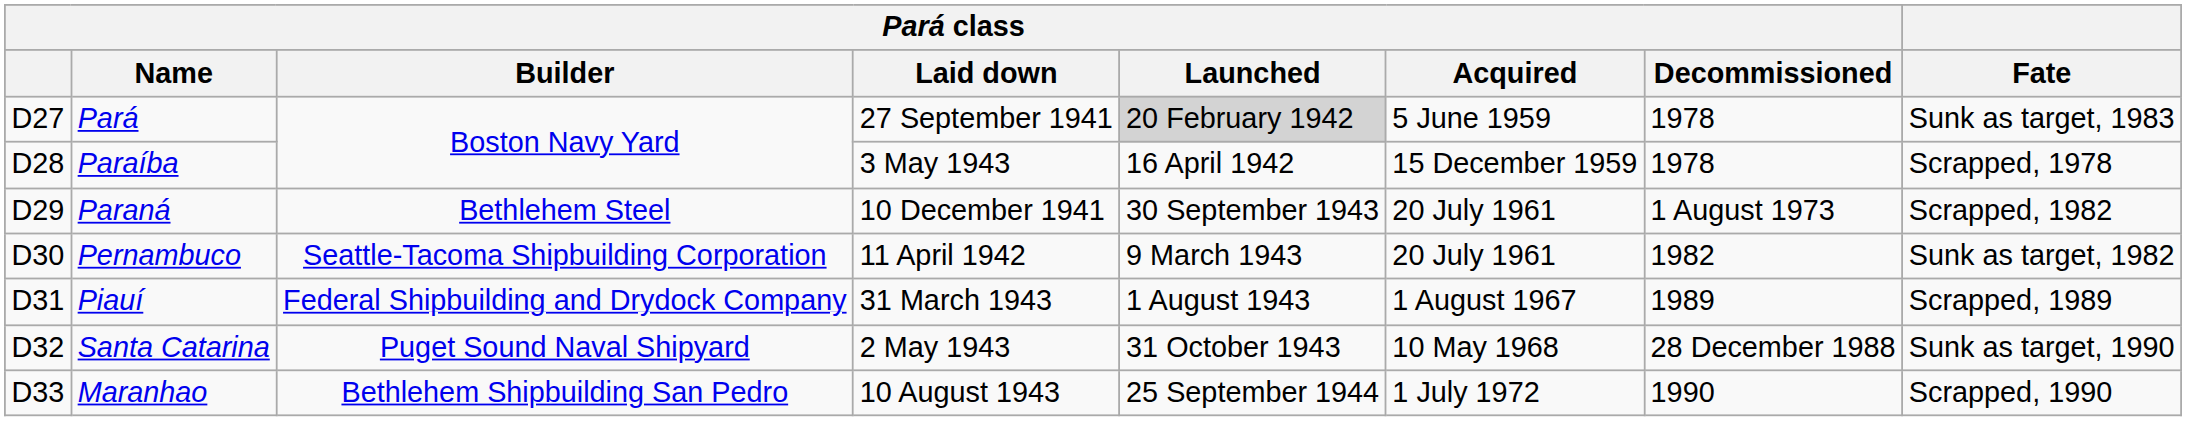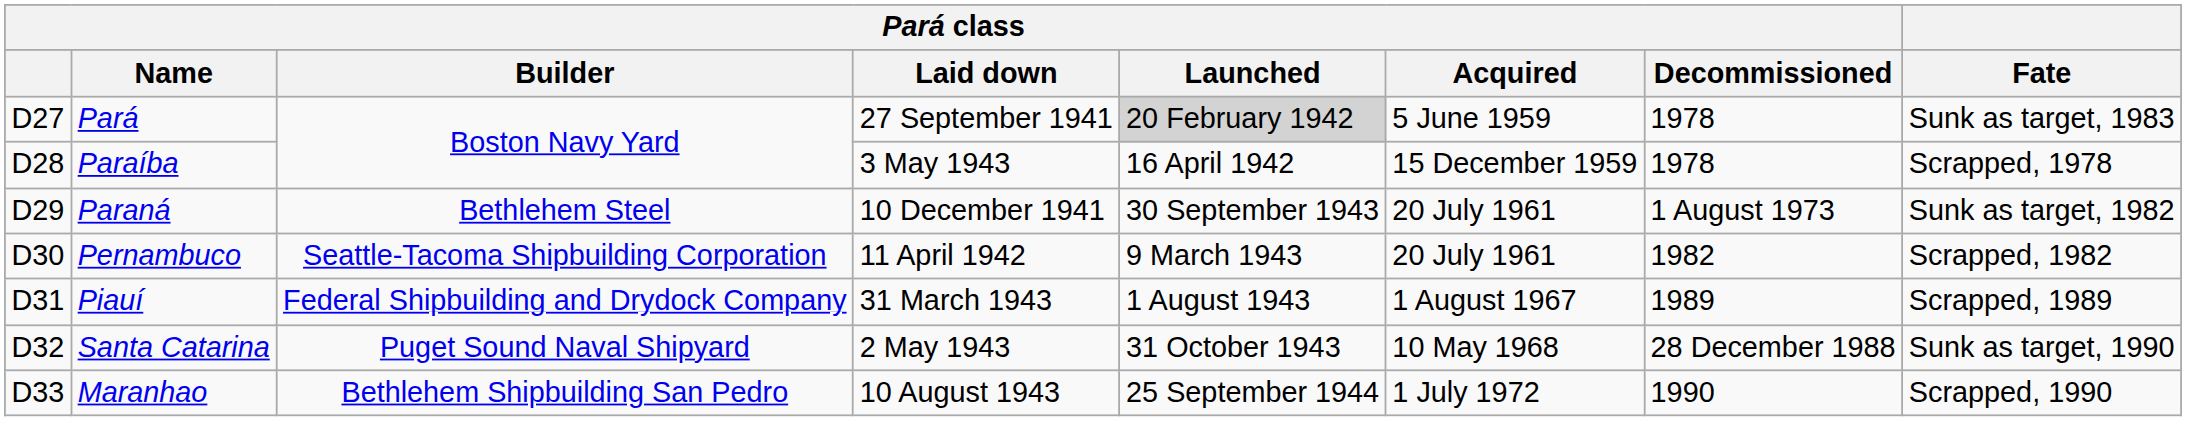Paraná | Fate: Scrapped, 1982 -> Sunk as target, 1982
Pernambuco | Fate: Sunk as target, 1982 -> Scrapped, 1982
